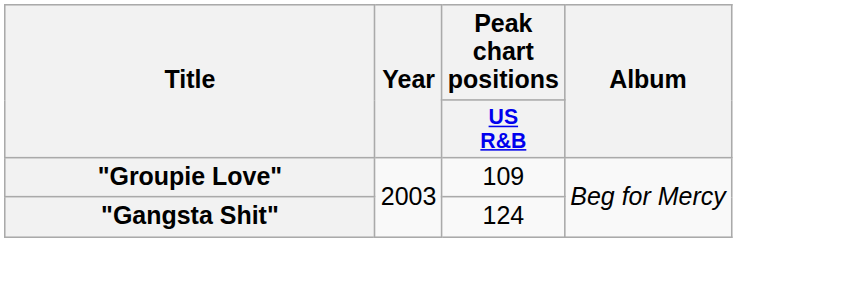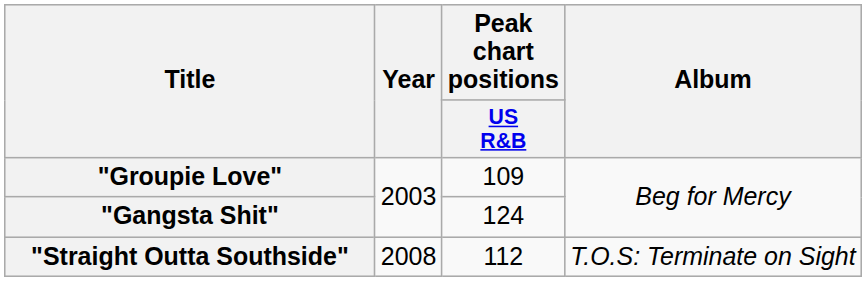+ row: "Straight Outta Southside" | 2008 | 112 | T.O.S: Terminate on Sight
